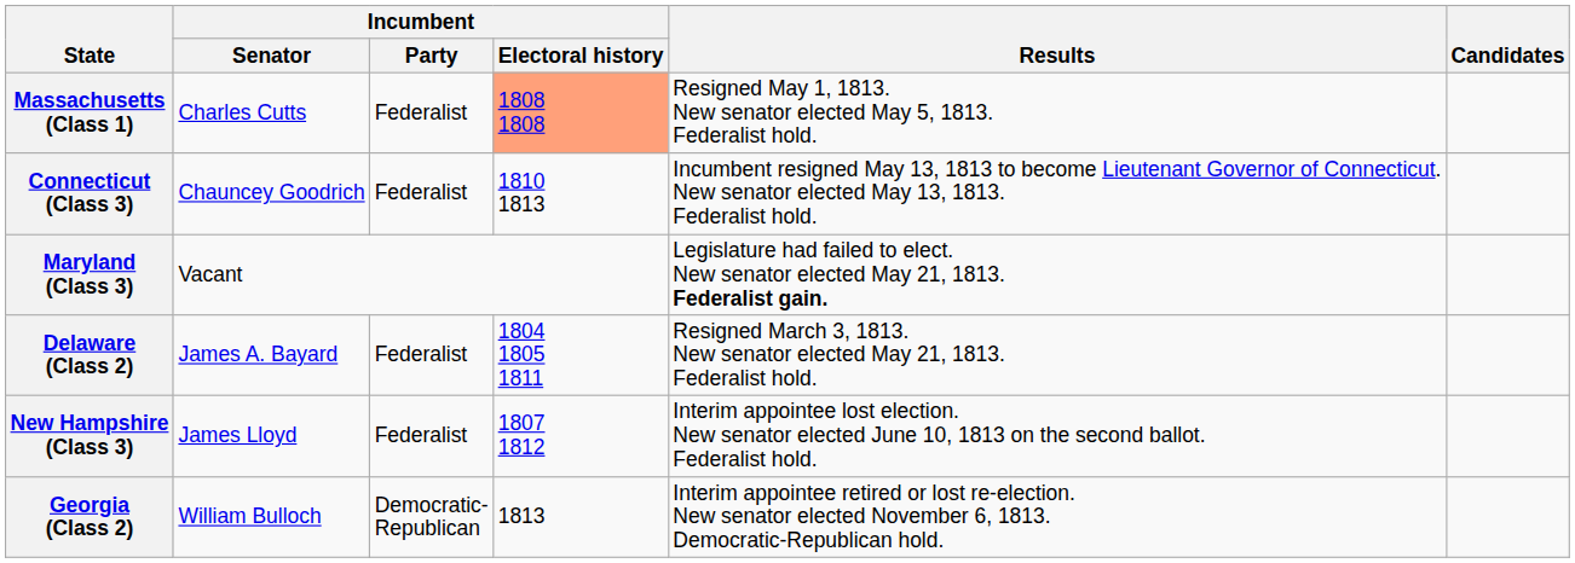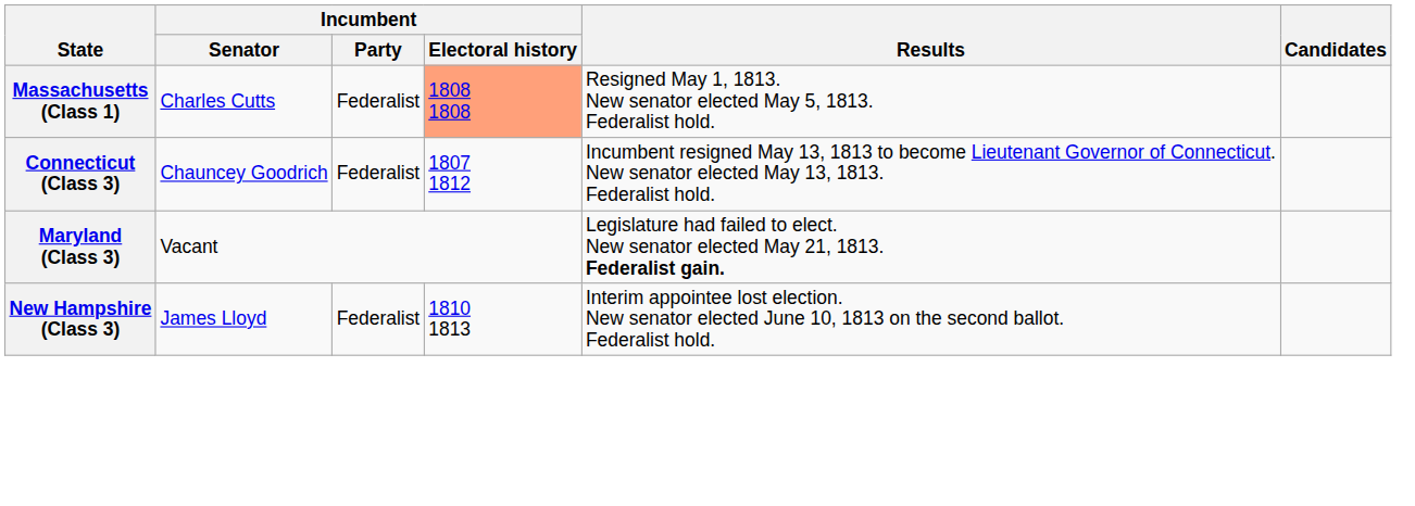Connecticut (Class 3) | Incumbent / Electoral history: 1810 1813 -> 1807 1812
- row: Delaware (Class 2) | James A. Bayard | Federalist | 1804 1805 1811 | Resigned March 3, 1813. New senator elected May 21, 1813. Federalist hold.
New Hampshire (Class 3) | Incumbent / Electoral history: 1807 1812 -> 1810 1813
- row: Georgia (Class 2) | William Bulloch | Democratic- Republican | 1813 | Interim appointee retired or lost re-election. New senator elected November 6, 1813. Democratic-Republican hold.
